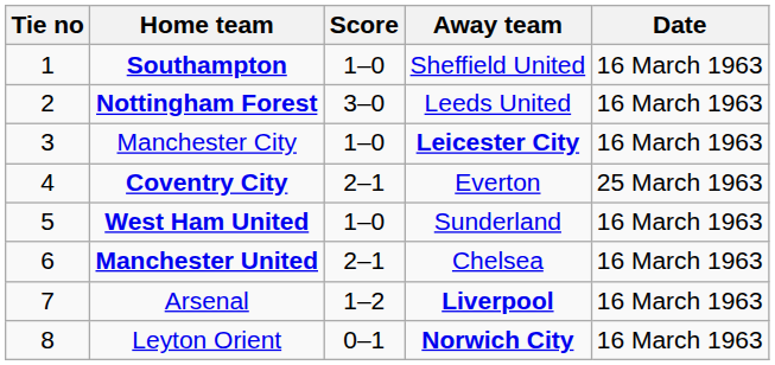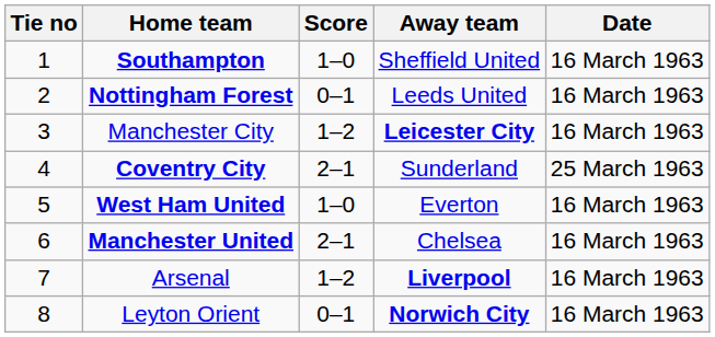Nottingham Forest | Score: 3–0 -> 0–1
Manchester City | Score: 1–0 -> 1–2
Coventry City | Away team: Everton -> Sunderland
West Ham United | Away team: Sunderland -> Everton
